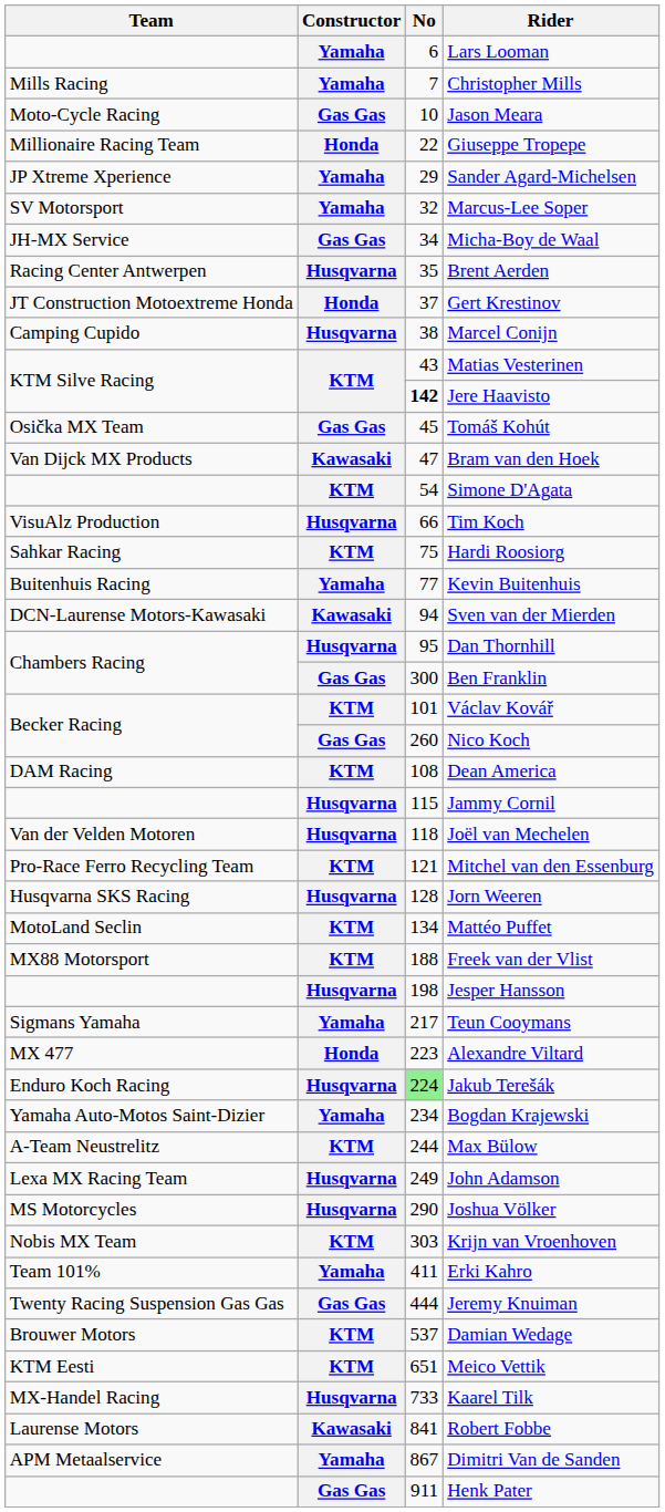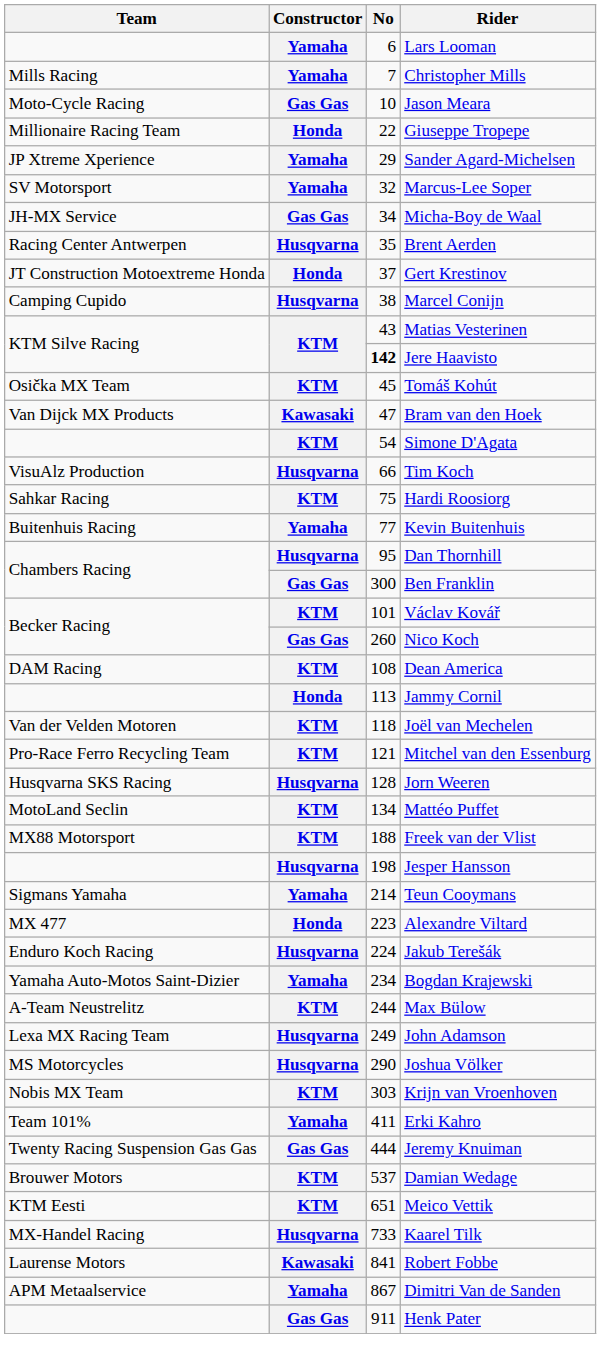Tomáš Kohút | Constructor: Gas Gas -> KTM
- row: DCN-Laurense Motors-Kawasaki | Kawasaki | 94 | Sven van der Mierden
Jammy Cornil | Constructor: Husqvarna -> Honda
Jammy Cornil | No: 115 -> 113
Joël van Mechelen | Constructor: Husqvarna -> KTM
Teun Cooymans | No: 217 -> 214
Jakub Terešák | No: lightgreen background -> no background
